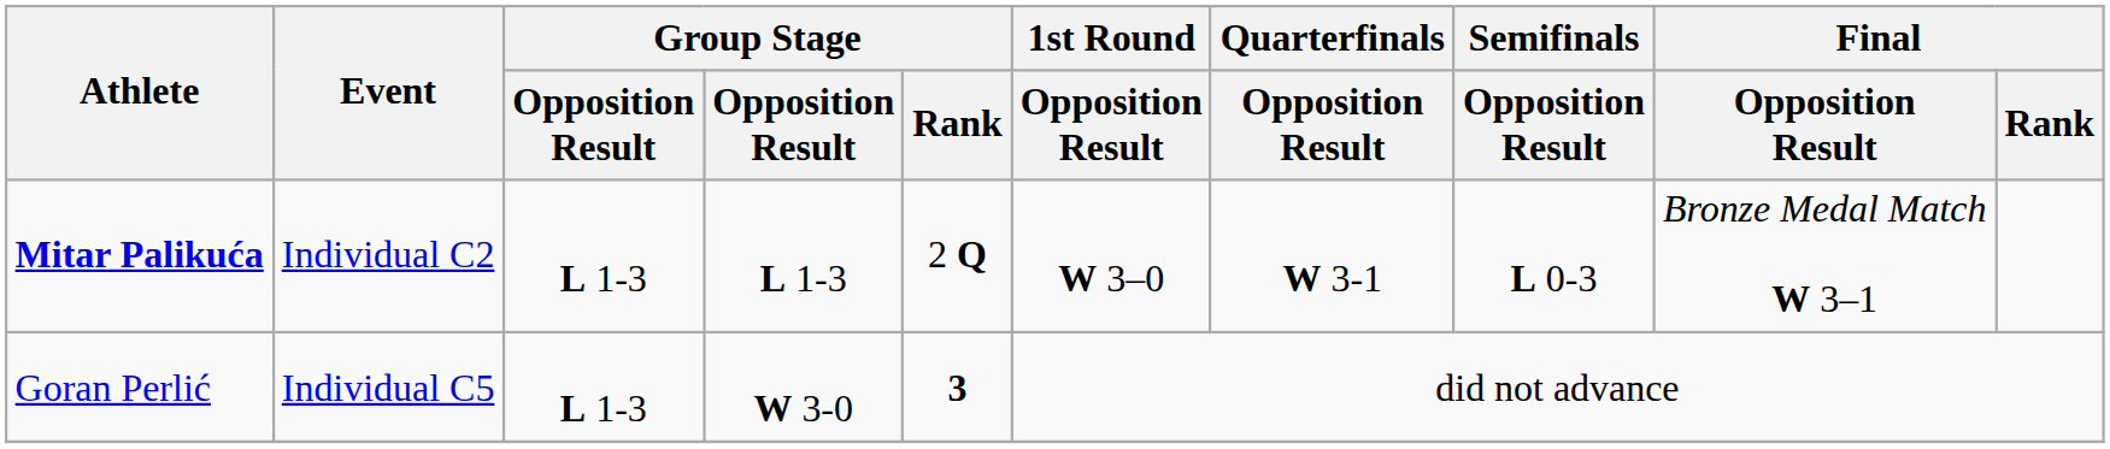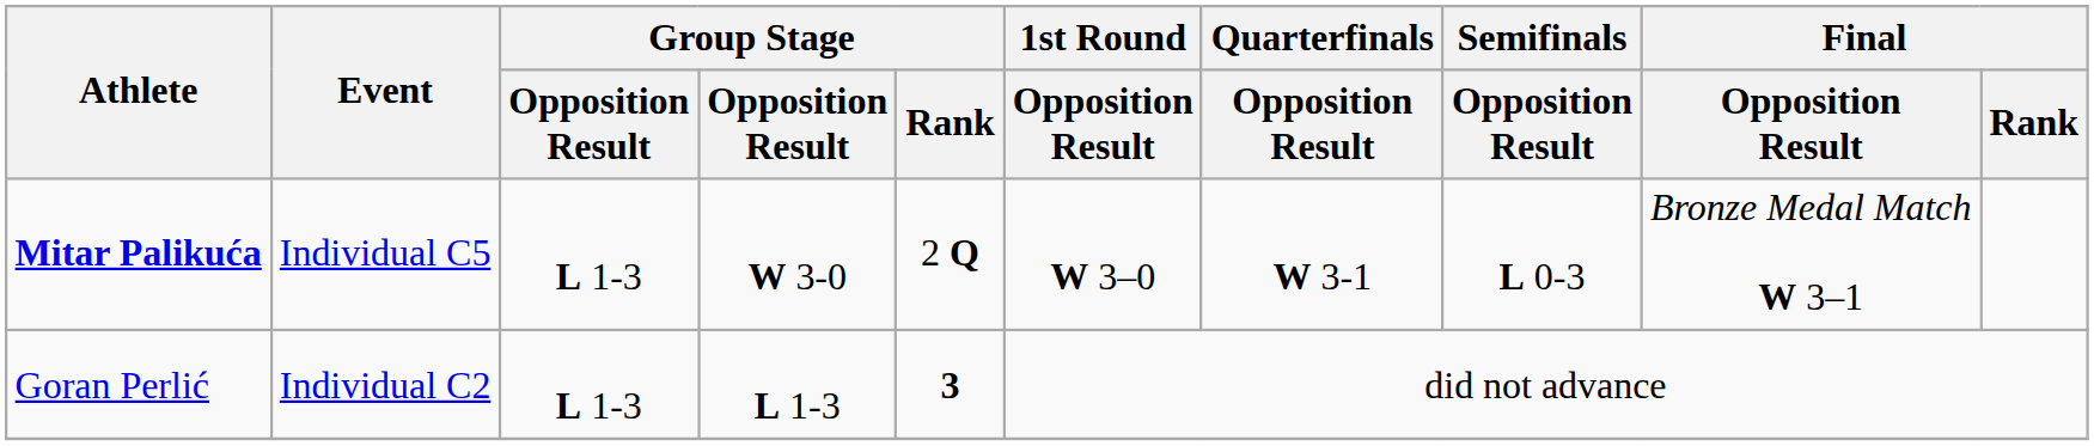Mitar Palikuća | Event: Individual C2 -> Individual C5
Mitar Palikuća | column 4: L 1-3 -> W 3-0
Goran Perlić | Event: Individual C5 -> Individual C2
Goran Perlić | column 4: W 3-0 -> L 1-3
